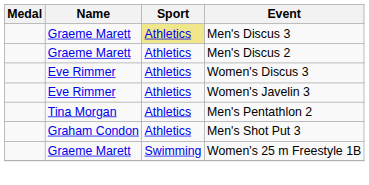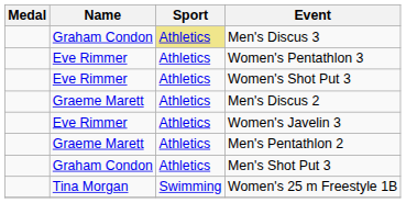Men's Discus 3 | Name: Graeme Marett -> Graham Condon
+ row: Eve Rimmer | Athletics | Women's Pentathlon 3
+ row: Eve Rimmer | Athletics | Women's Shot Put 3
- row: Eve Rimmer | Athletics | Women's Discus 3
Men's Pentathlon 2 | Name: Tina Morgan -> Graeme Marett
Women's 25 m Freestyle 1B | Name: Graeme Marett -> Tina Morgan
